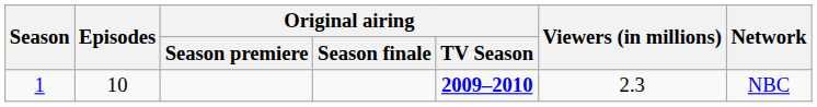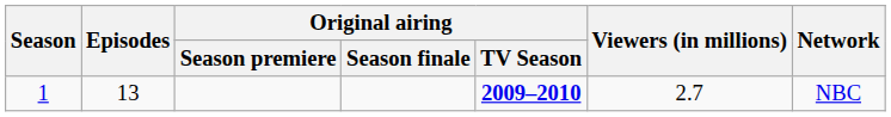1 | Episodes: 10 -> 13
1 | Viewers (in millions): 2.3 -> 2.7
